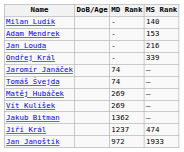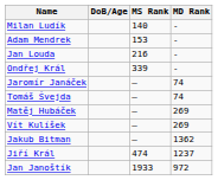columns swapped: MS Rank <-> MD Rank
